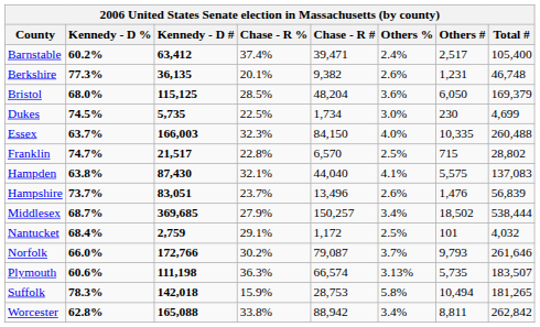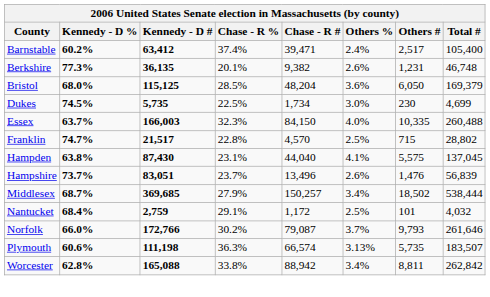Franklin | Chase - R #: 6,570 -> 4,570
Hampden | Chase - R %: 32.1% -> 23.1%
Hampden | Total #: 137,083 -> 137,045
- row: Suffolk | 78.3% | 142,018 | 15.9% | 28,753 | 5.8% | 10,494 | 181,265
